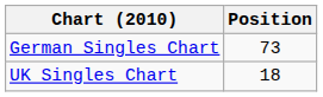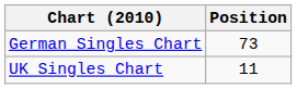UK Singles Chart | Position: 18 -> 11
